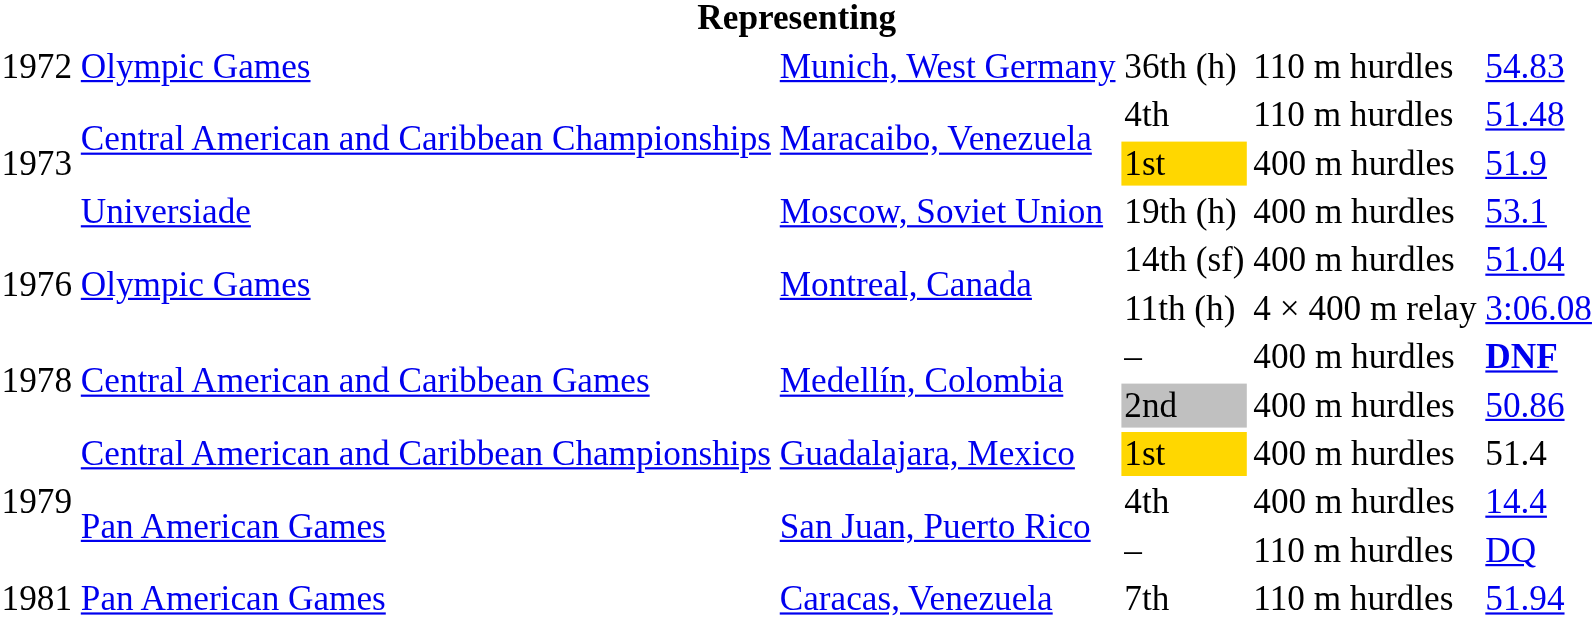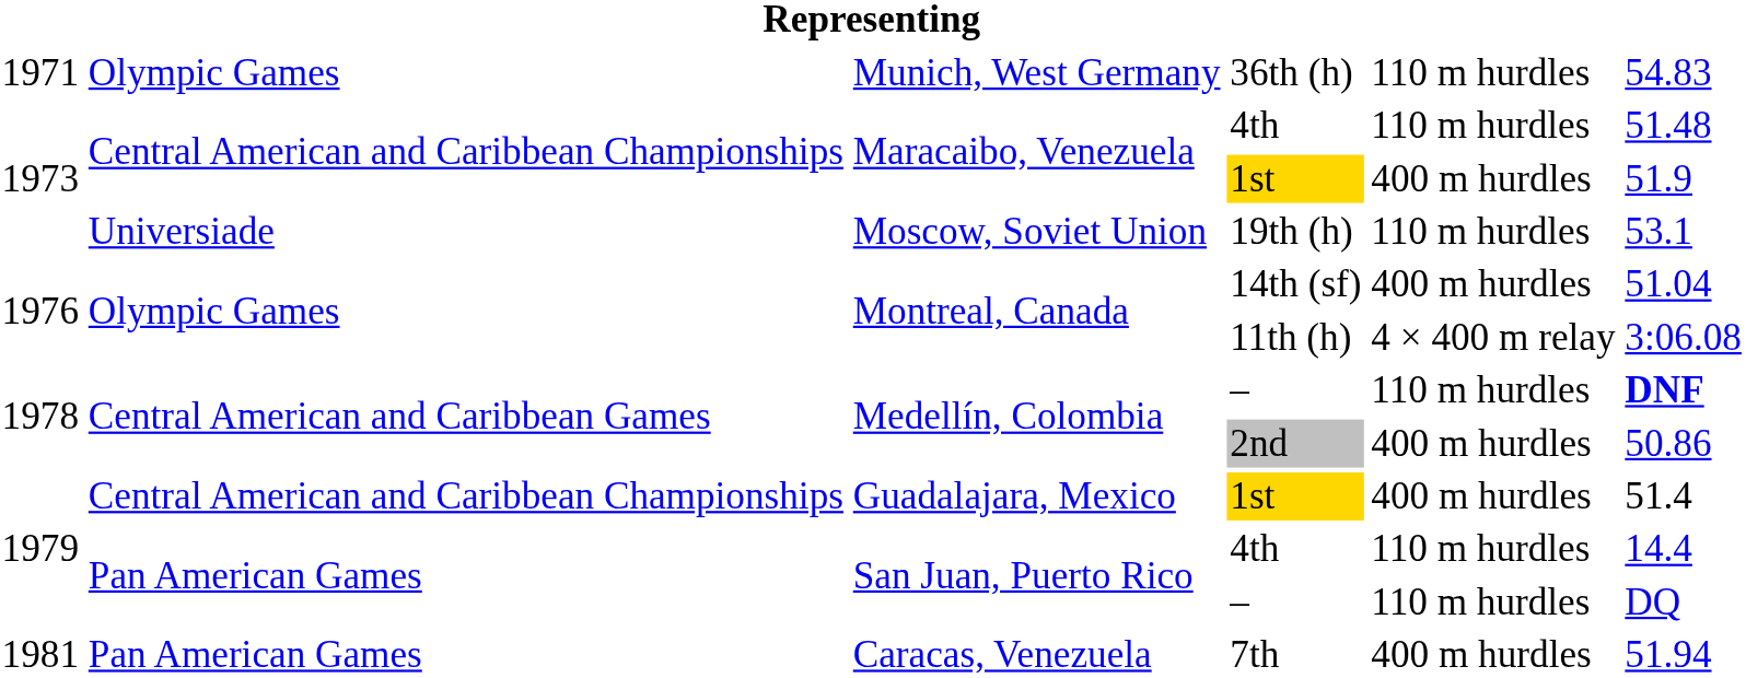36th (h) | column 1: 1972 -> 1971
19th (h) | column 5: 400 m hurdles -> 110 m hurdles
Medellín, Colombia / – | column 5: 400 m hurdles -> 110 m hurdles
San Juan, Puerto Rico / 4th | column 5: 400 m hurdles -> 110 m hurdles
7th | column 5: 110 m hurdles -> 400 m hurdles
